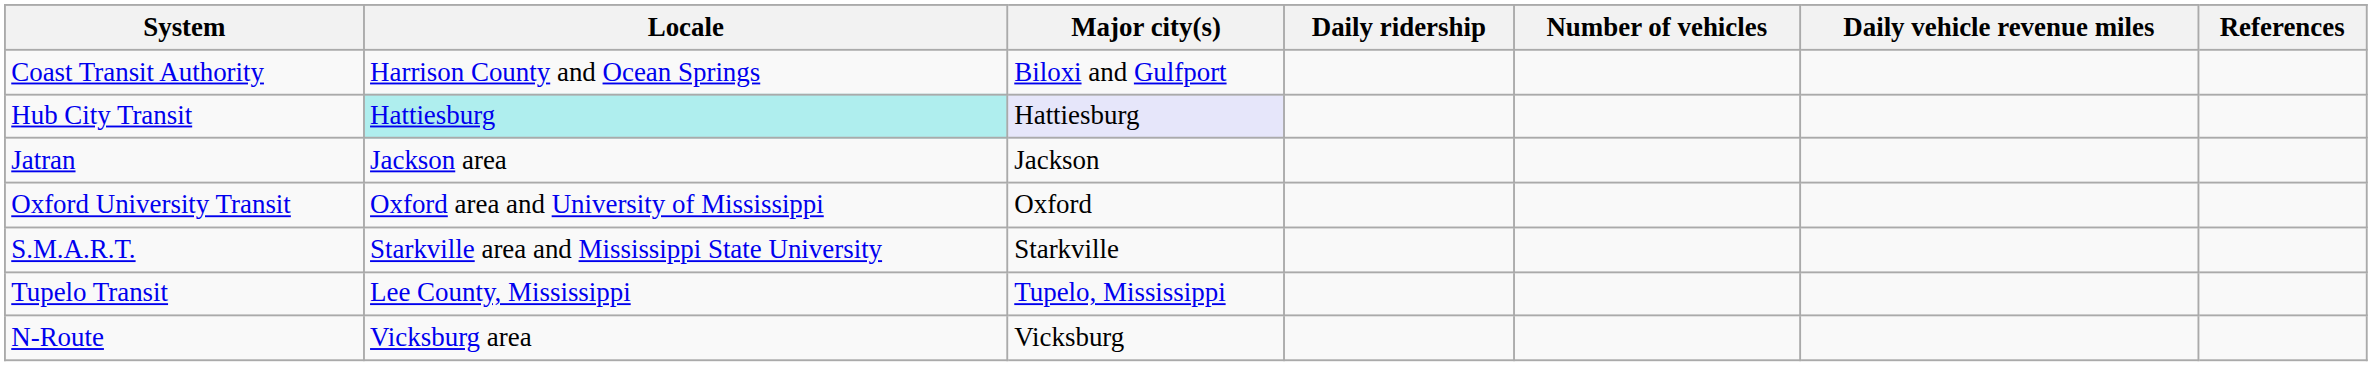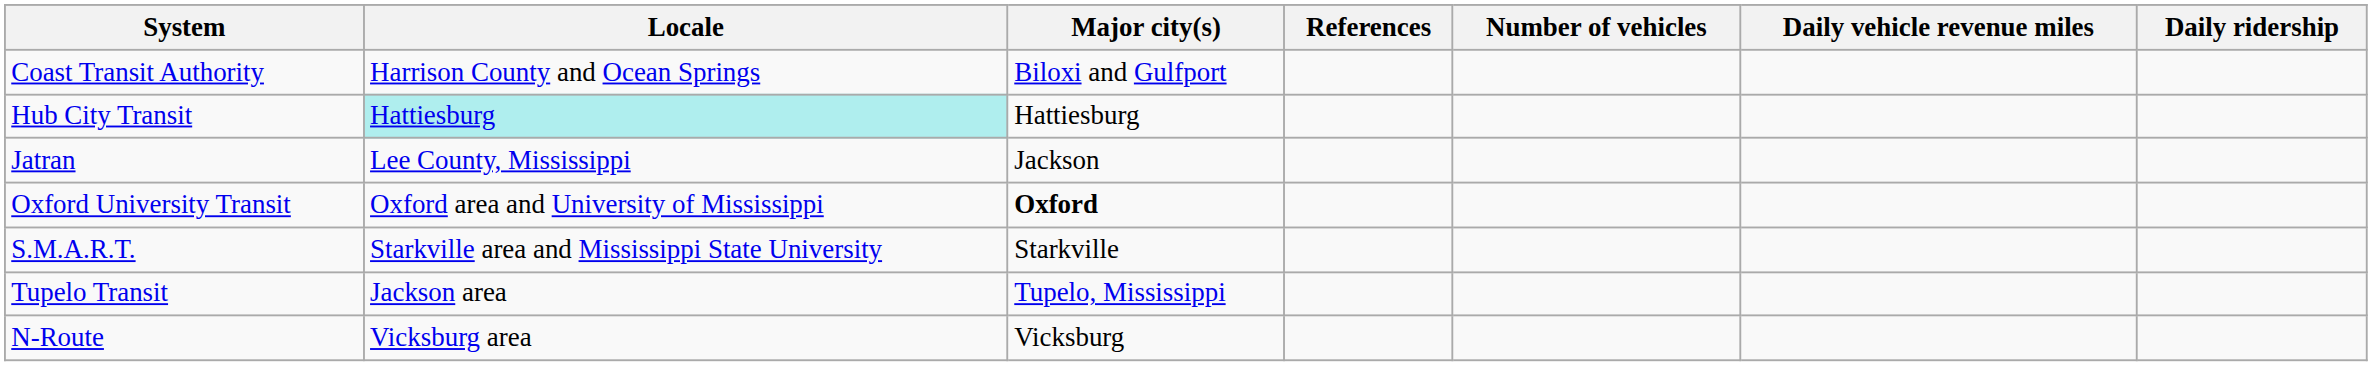columns swapped: Daily ridership <-> References
Hub City Transit | Major city(s): lavender background -> no background
Jatran | Locale: Jackson area -> Lee County, Mississippi
Oxford University Transit | Major city(s): normal -> bold
Tupelo Transit | Locale: Lee County, Mississippi -> Jackson area
